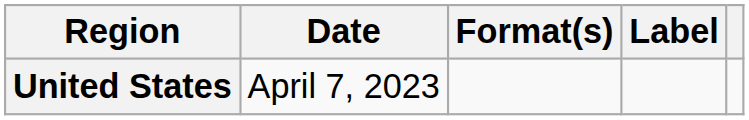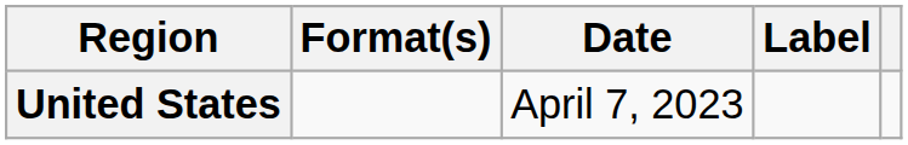columns swapped: Date <-> Format(s)
